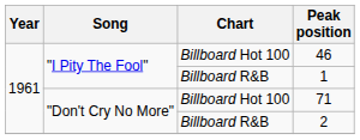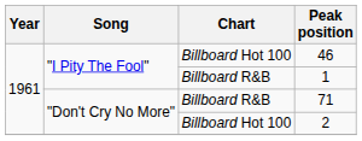71 | Chart: Billboard Hot 100 -> Billboard R&B
2 | Chart: Billboard R&B -> Billboard Hot 100
